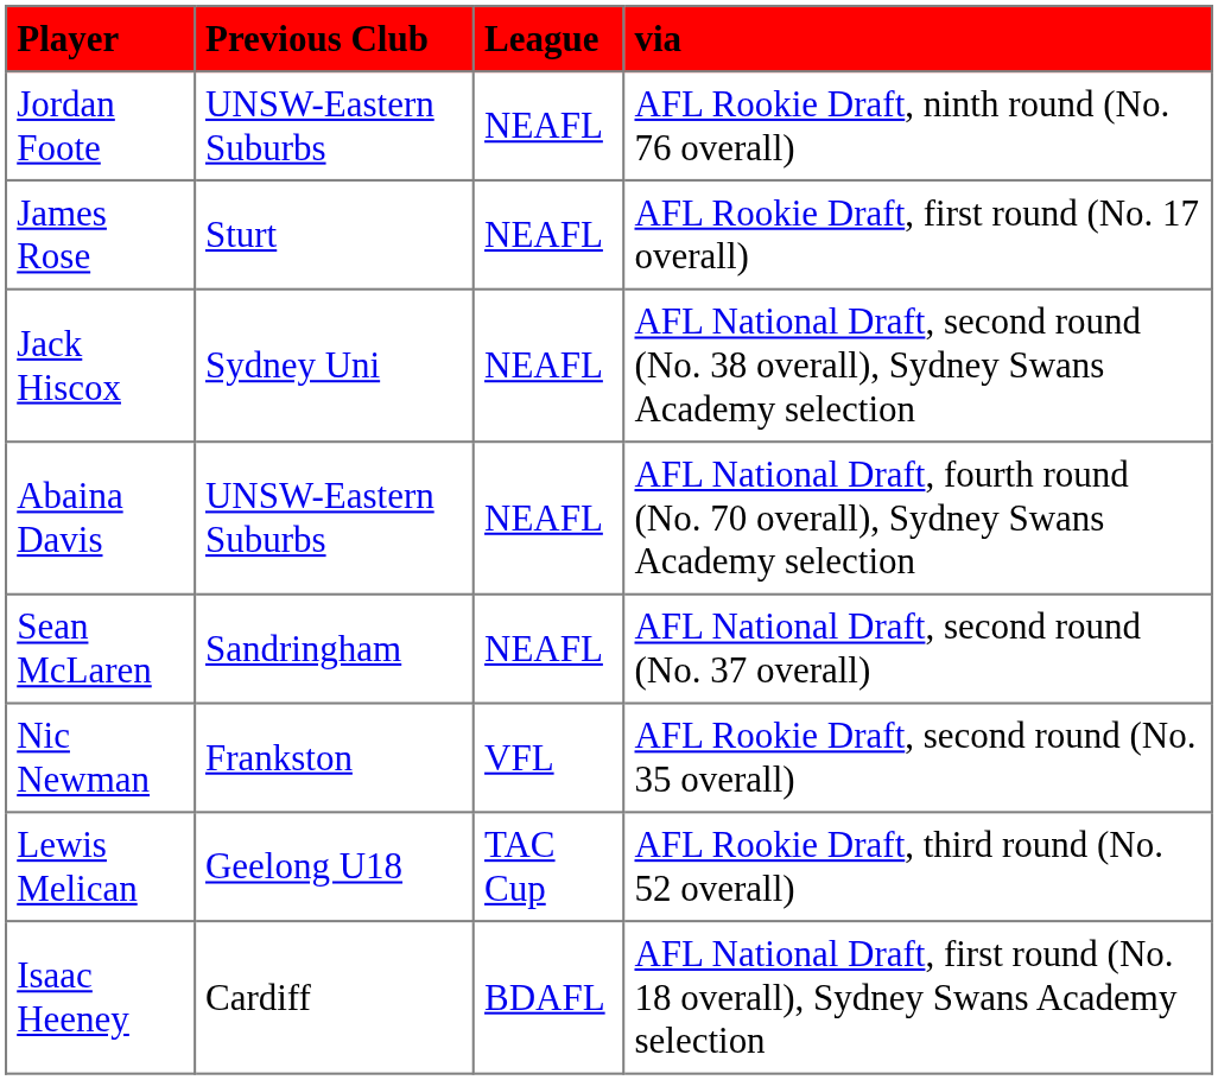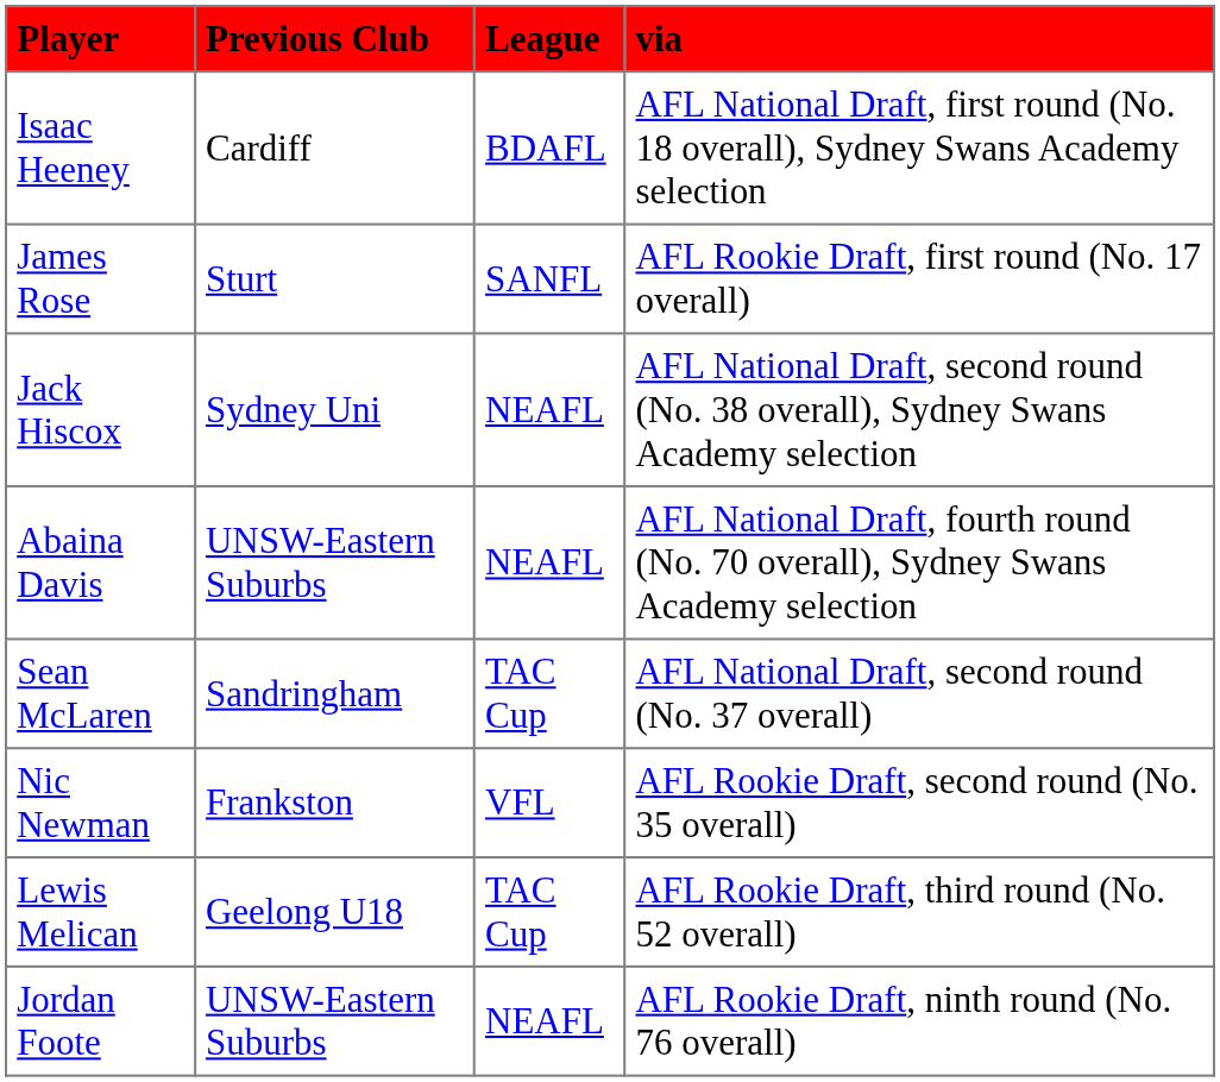rows swapped: Isaac Heeney <-> Jordan Foote
James Rose | League: NEAFL -> SANFL
Sean McLaren | League: NEAFL -> TAC Cup
